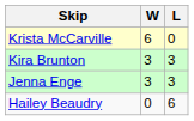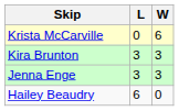columns swapped: W <-> L
